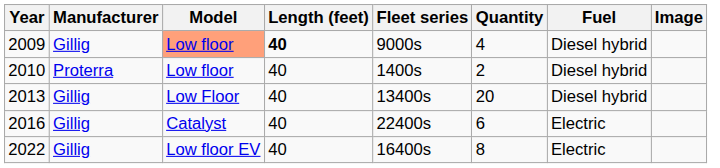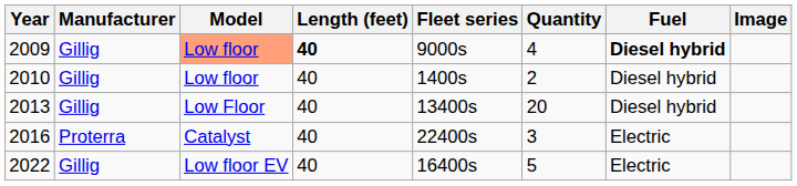2009 | Fuel: normal -> bold
2010 | Manufacturer: Proterra -> Gillig
2016 | Manufacturer: Gillig -> Proterra
2016 | Quantity: 6 -> 3
2022 | Quantity: 8 -> 5
